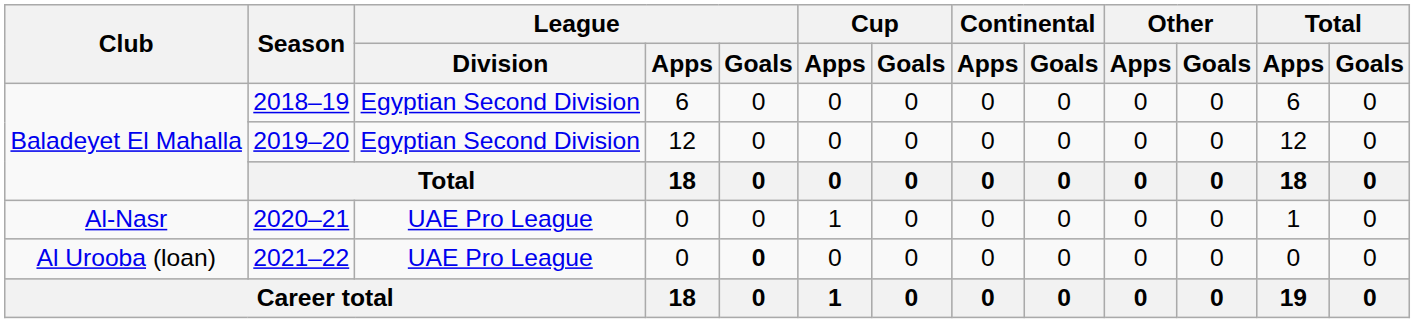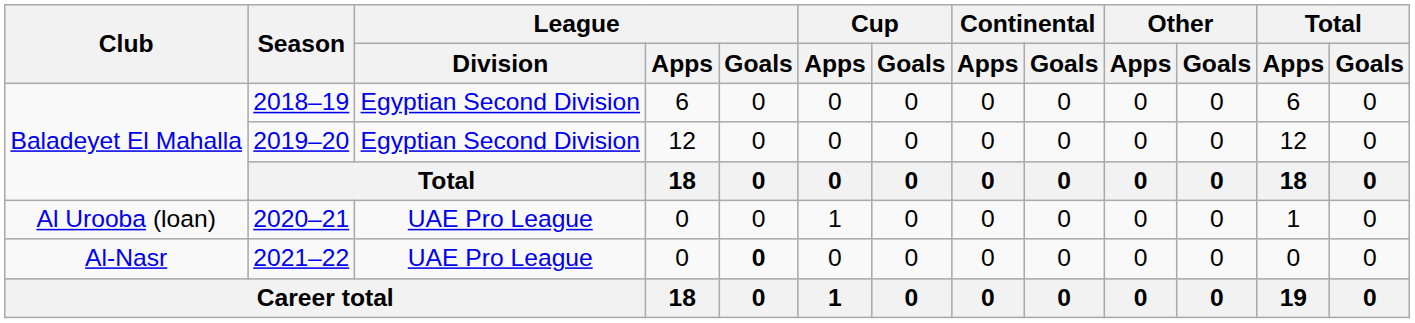2020–21 | Club: Al-Nasr -> Al Urooba (loan)
2021–22 | Club: Al Urooba (loan) -> Al-Nasr
